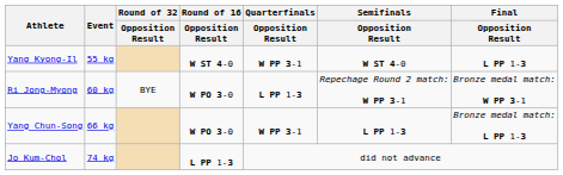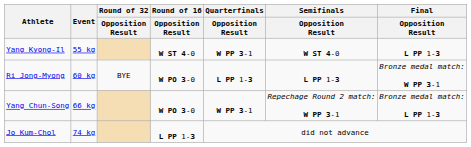Ri Jong-Myong | Semifinals / Opposition Result: Repechage Round 2 match: W PP 3-1 -> L PP 1-3
Yang Chun-Song | Semifinals / Opposition Result: L PP 1-3 -> Repechage Round 2 match: W PP 3-1
